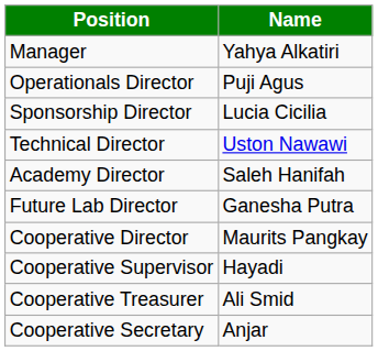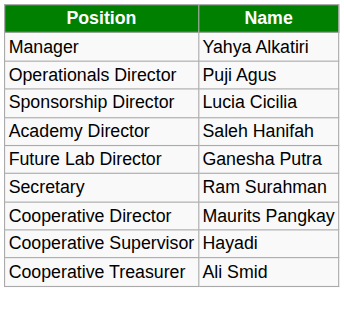- row: Technical Director | Uston Nawawi
+ row: Secretary | Ram Surahman
- row: Cooperative Secretary | Anjar
